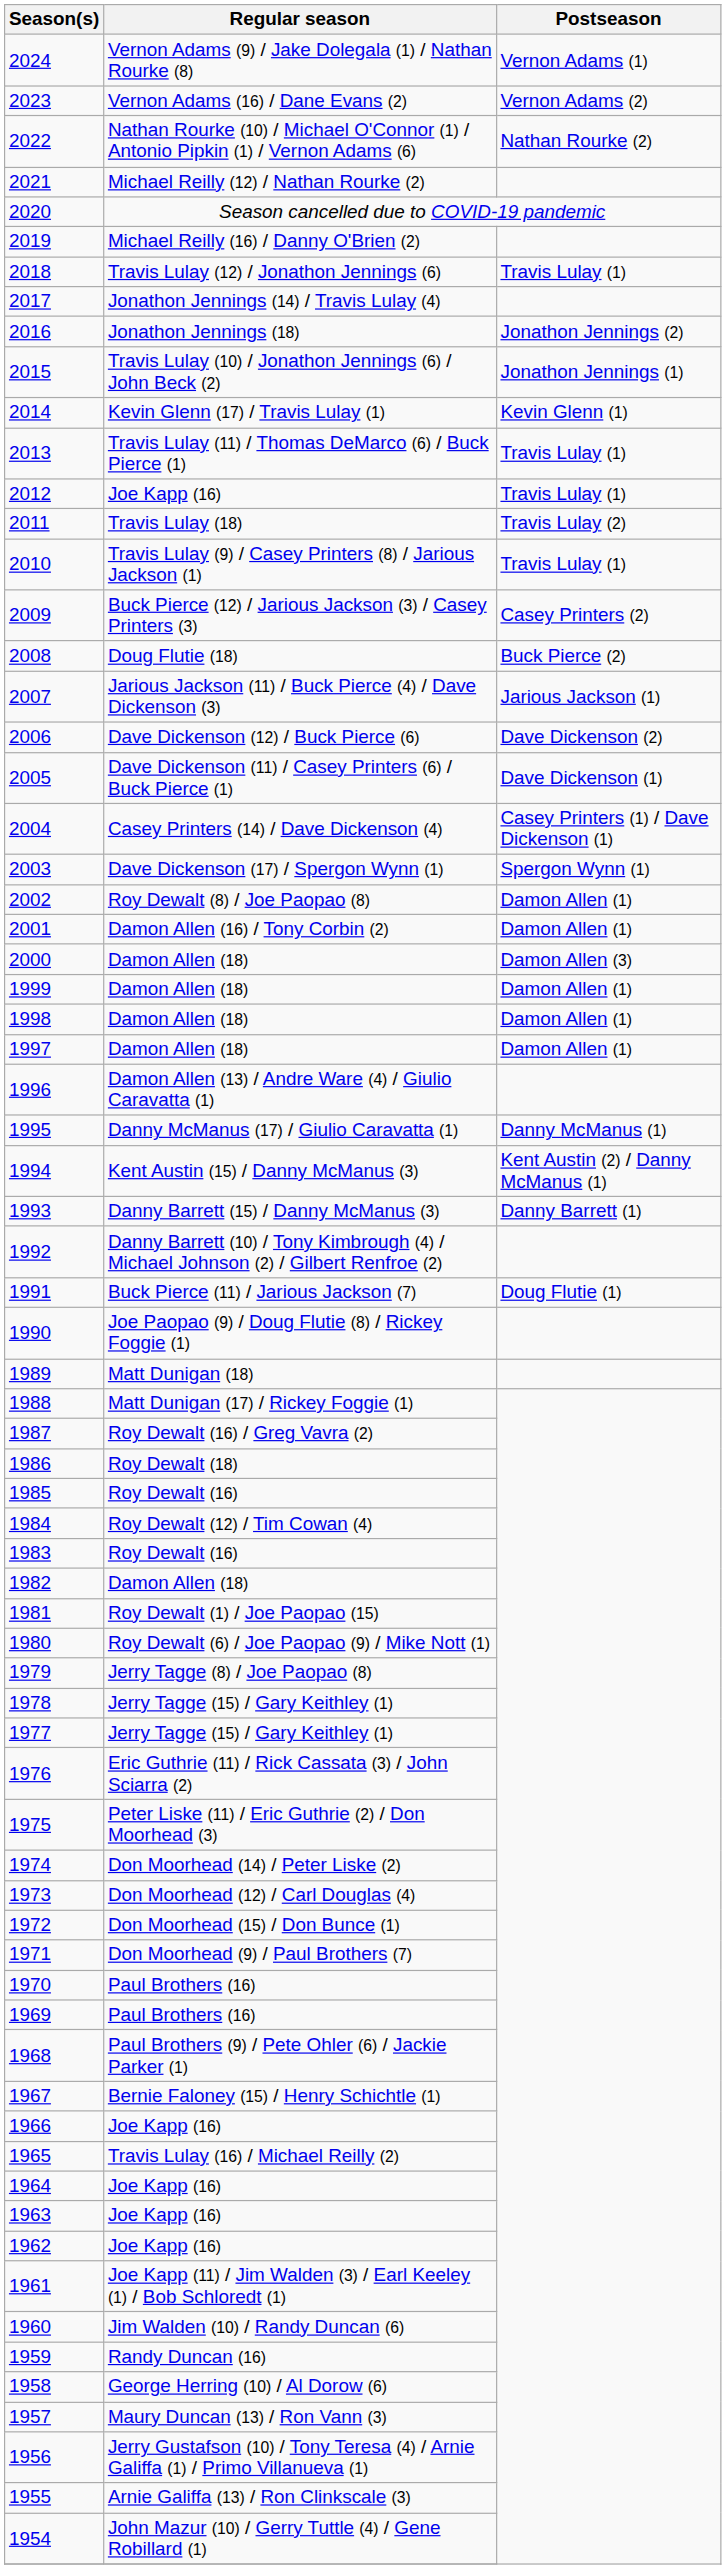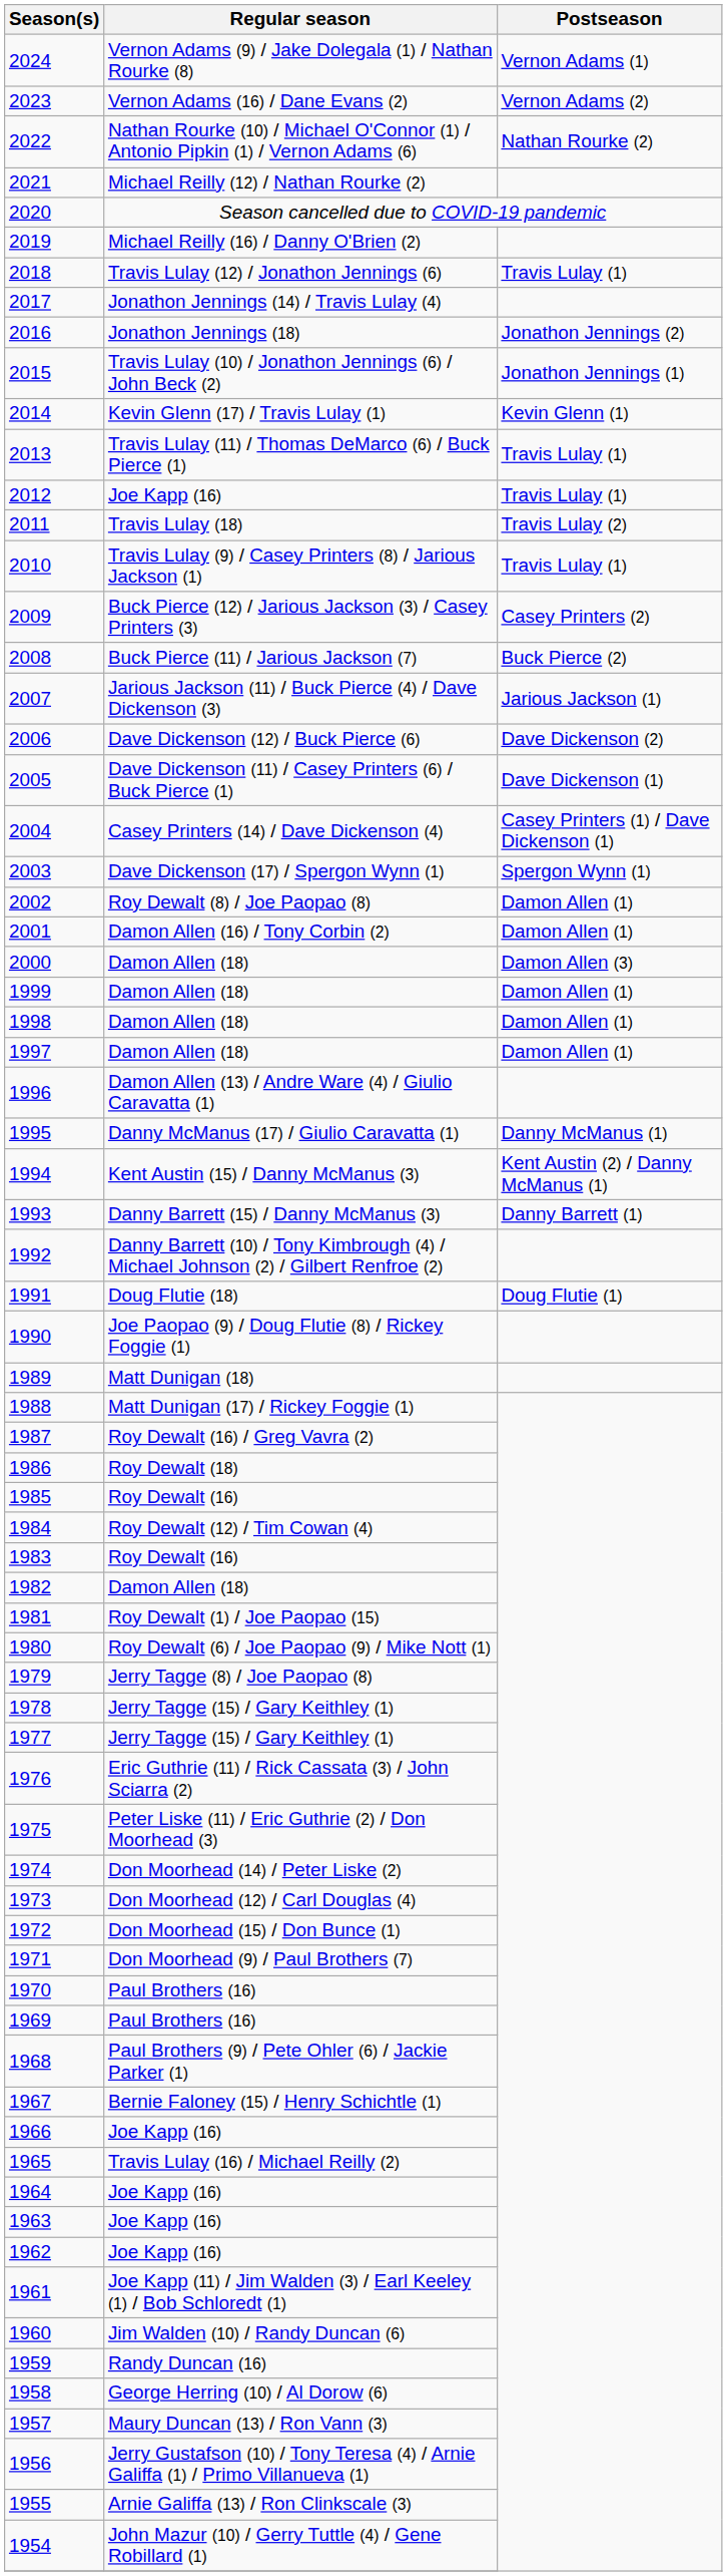2008 | Regular season: Doug Flutie (18) -> Buck Pierce (11) / Jarious Jackson (7)
1991 | Regular season: Buck Pierce (11) / Jarious Jackson (7) -> Doug Flutie (18)
